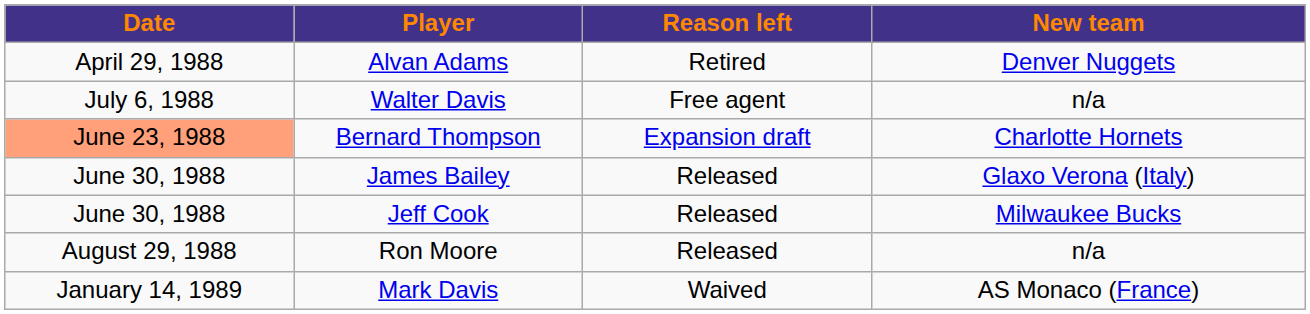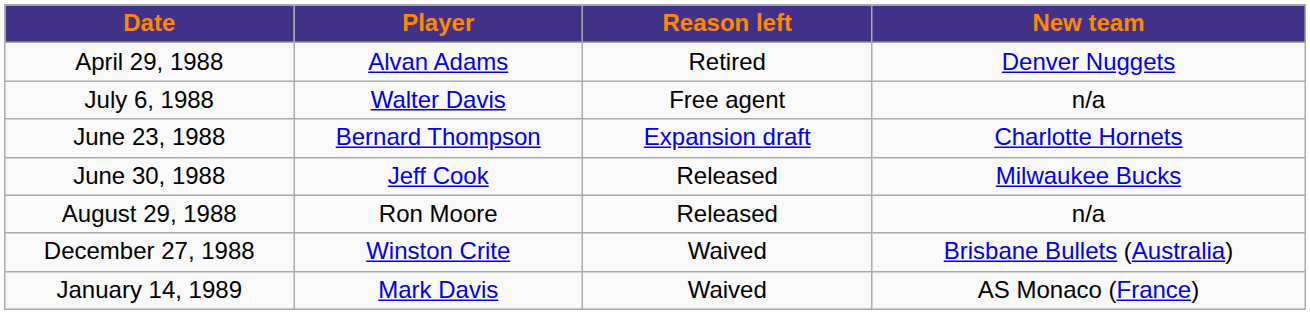Bernard Thompson | Date: lightsalmon background -> no background
- row: June 30, 1988 | James Bailey | Released | Glaxo Verona (Italy)
+ row: December 27, 1988 | Winston Crite | Waived | Brisbane Bullets (Australia)
